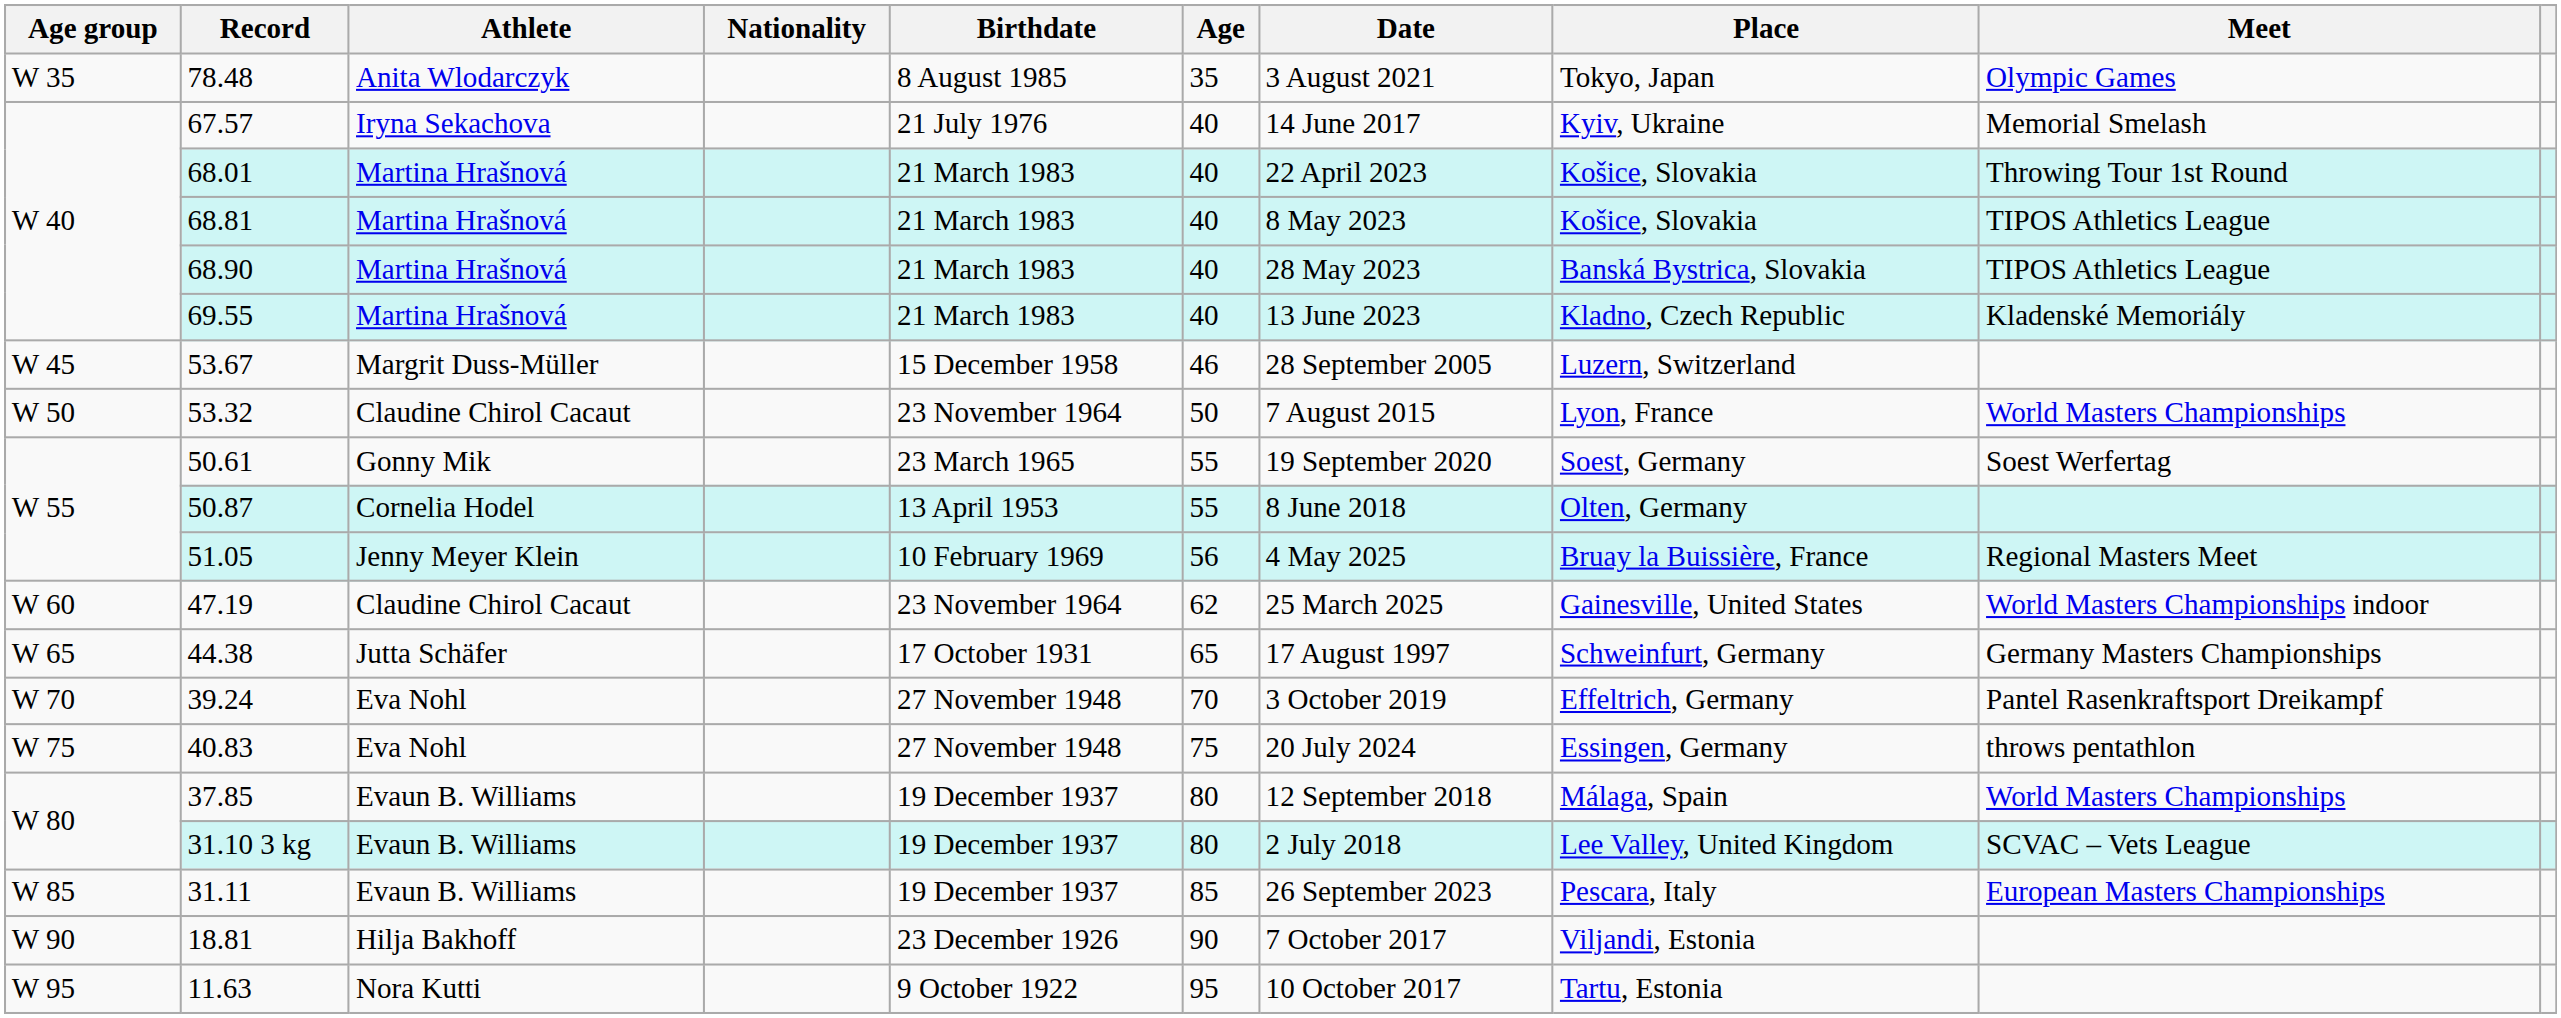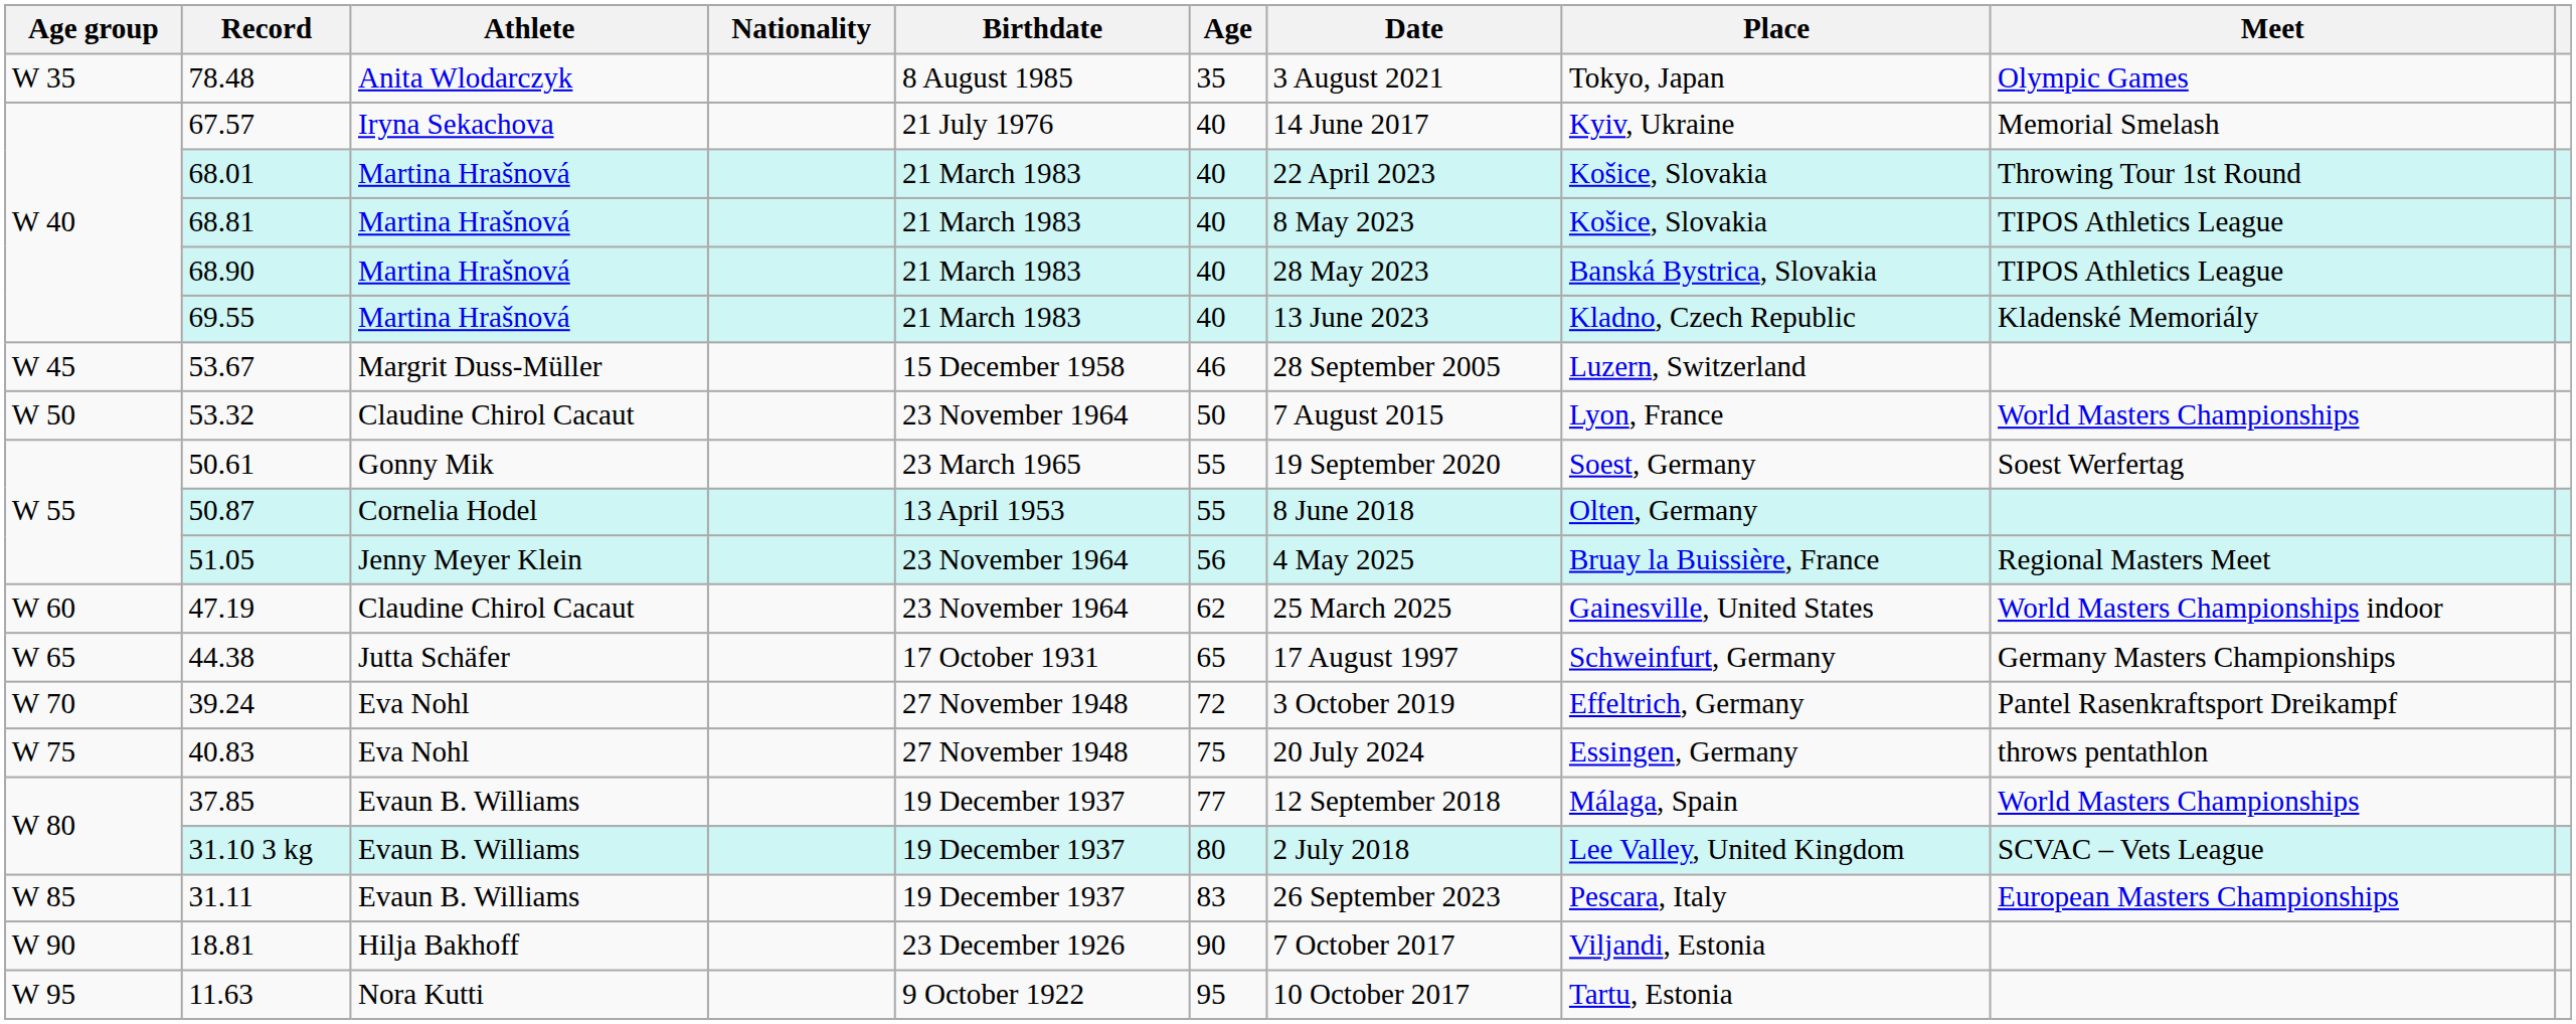51.05 | Birthdate: 10 February 1969 -> 23 November 1964
39.24 | Age: 70 -> 72
37.85 | Age: 80 -> 77
31.11 | Age: 85 -> 83
